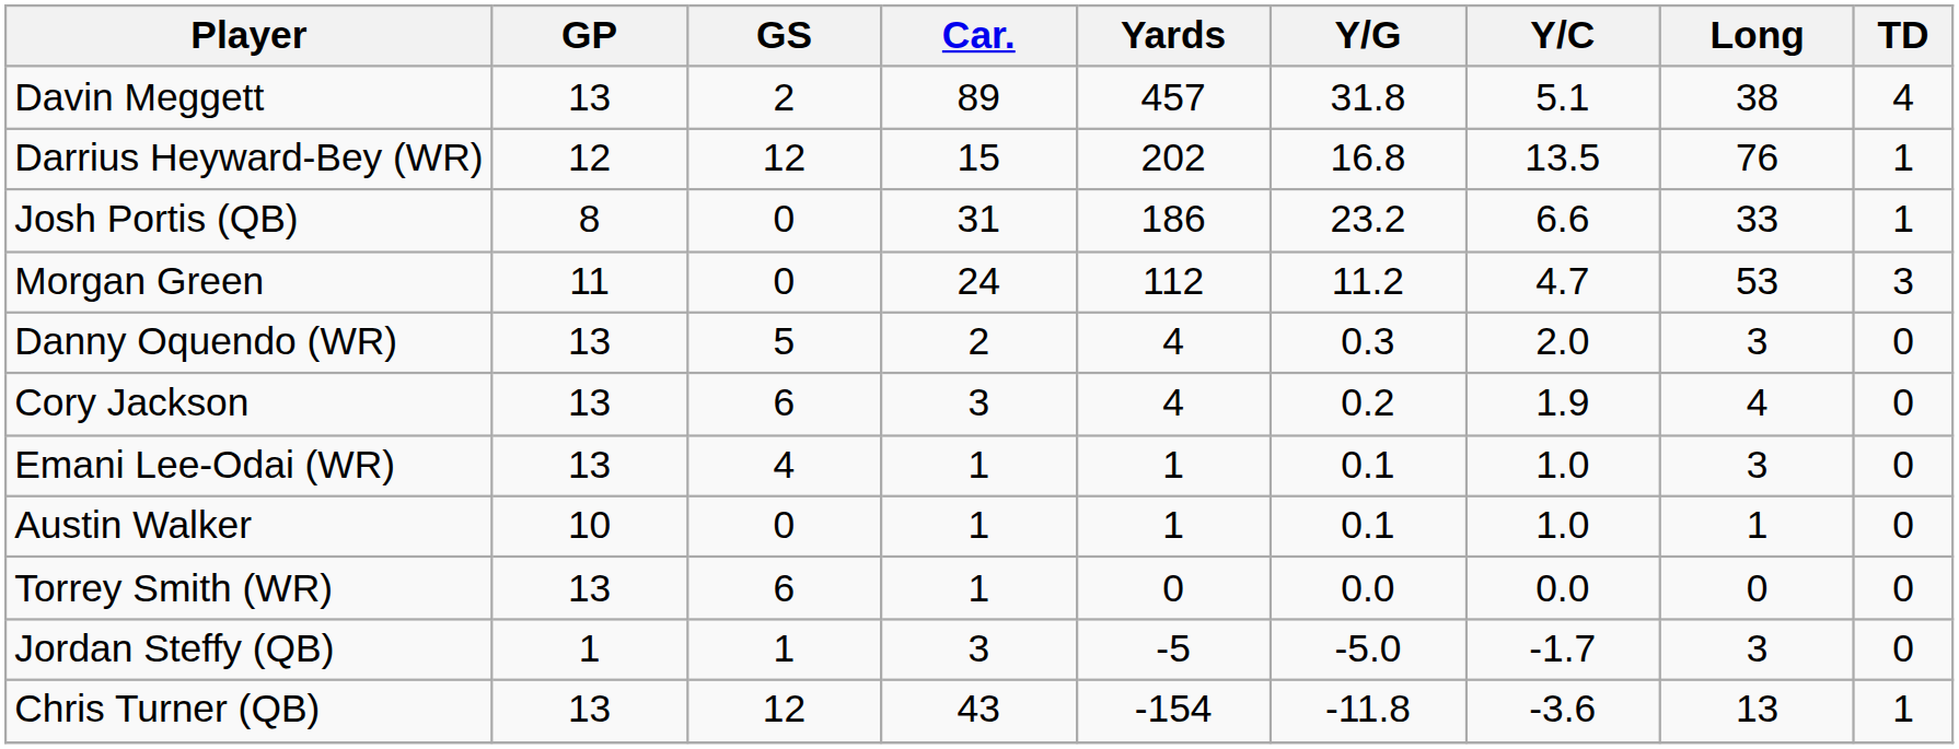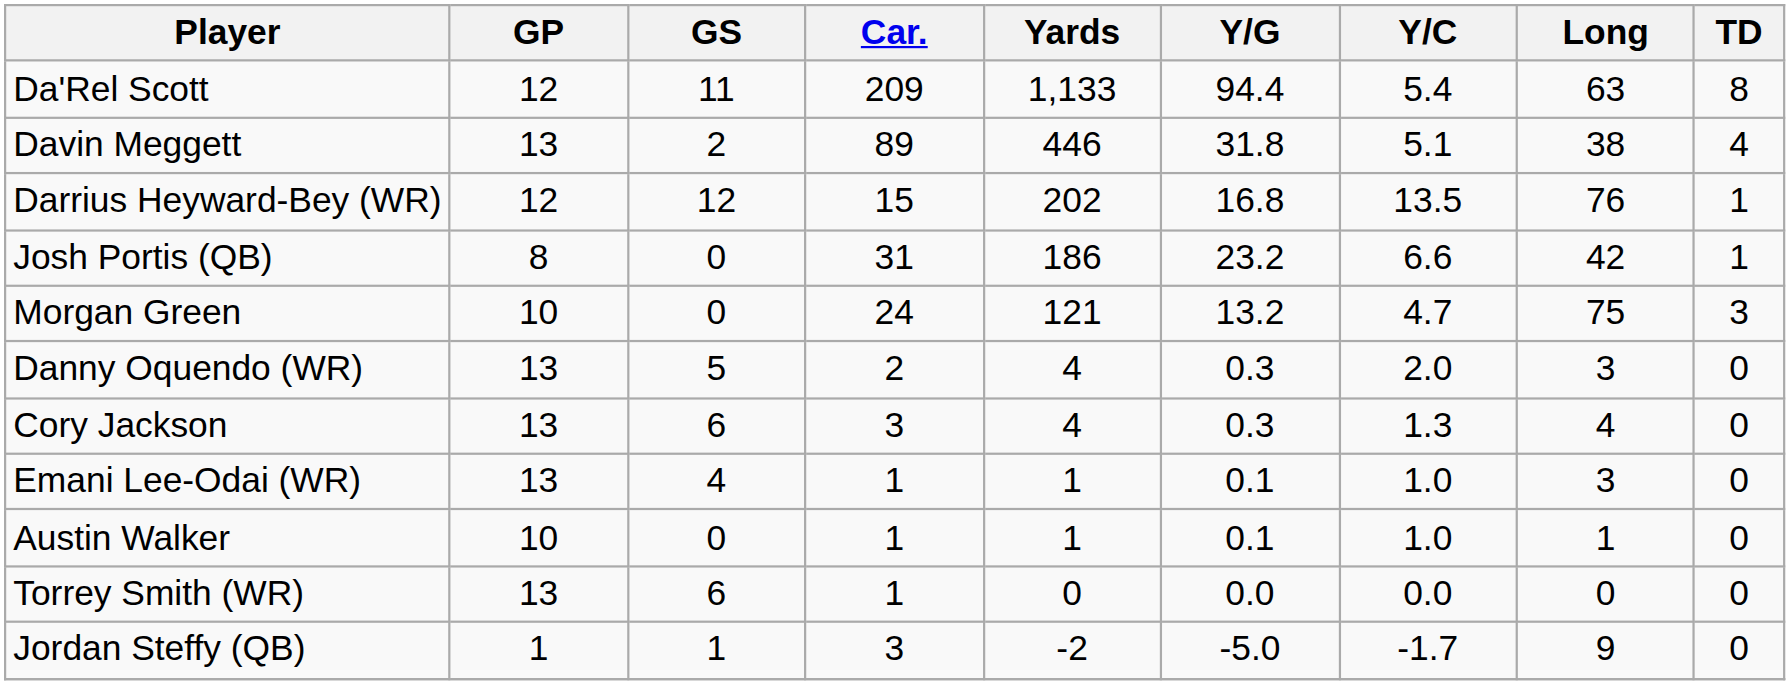+ row: Da'Rel Scott | 12 | 11 | 209 | 1,133 | 94.4 | 5.4 | 63 | 8
Davin Meggett | Yards: 457 -> 446
Josh Portis (QB) | Long: 33 -> 42
Morgan Green | GP: 11 -> 10
Morgan Green | Yards: 112 -> 121
Morgan Green | Y/G: 11.2 -> 13.2
Morgan Green | Long: 53 -> 75
Cory Jackson | Y/G: 0.2 -> 0.3
Cory Jackson | Y/C: 1.9 -> 1.3
Jordan Steffy (QB) | Yards: -5 -> -2
Jordan Steffy (QB) | Long: 3 -> 9
- row: Chris Turner (QB) | 13 | 12 | 43 | -154 | -11.8 | -3.6 | 13 | 1
